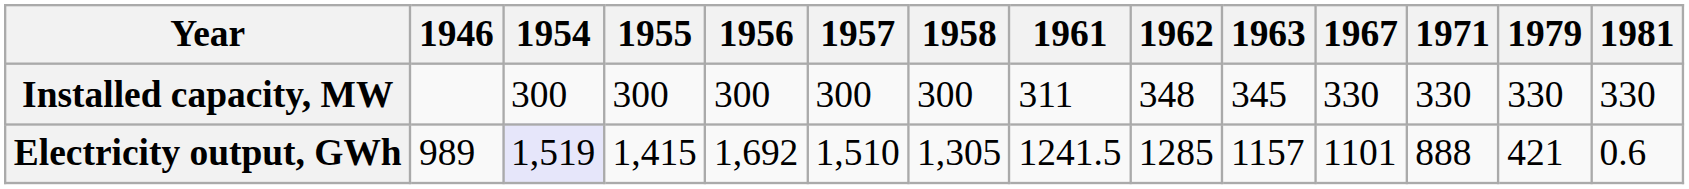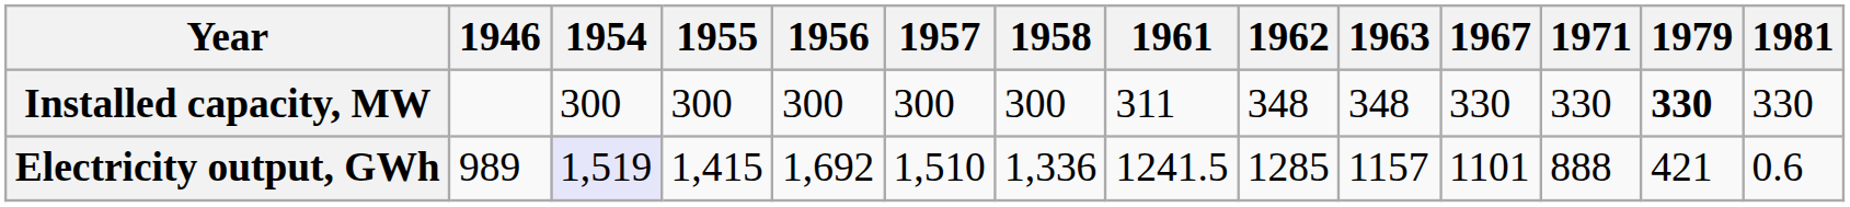Installed capacity, MW | 1963: 345 -> 348
Installed capacity, MW | 1979: normal -> bold
Electricity output, GWh | 1958: 1,305 -> 1,336
